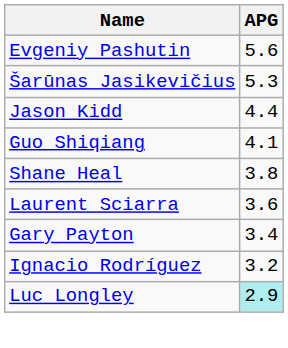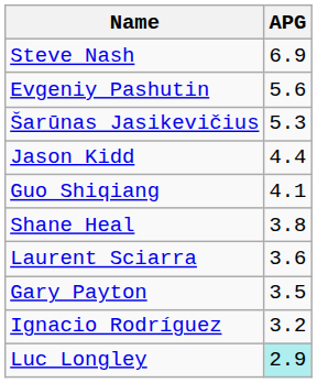+ row: Steve Nash | 6.9
Gary Payton | APG: 3.4 -> 3.5
